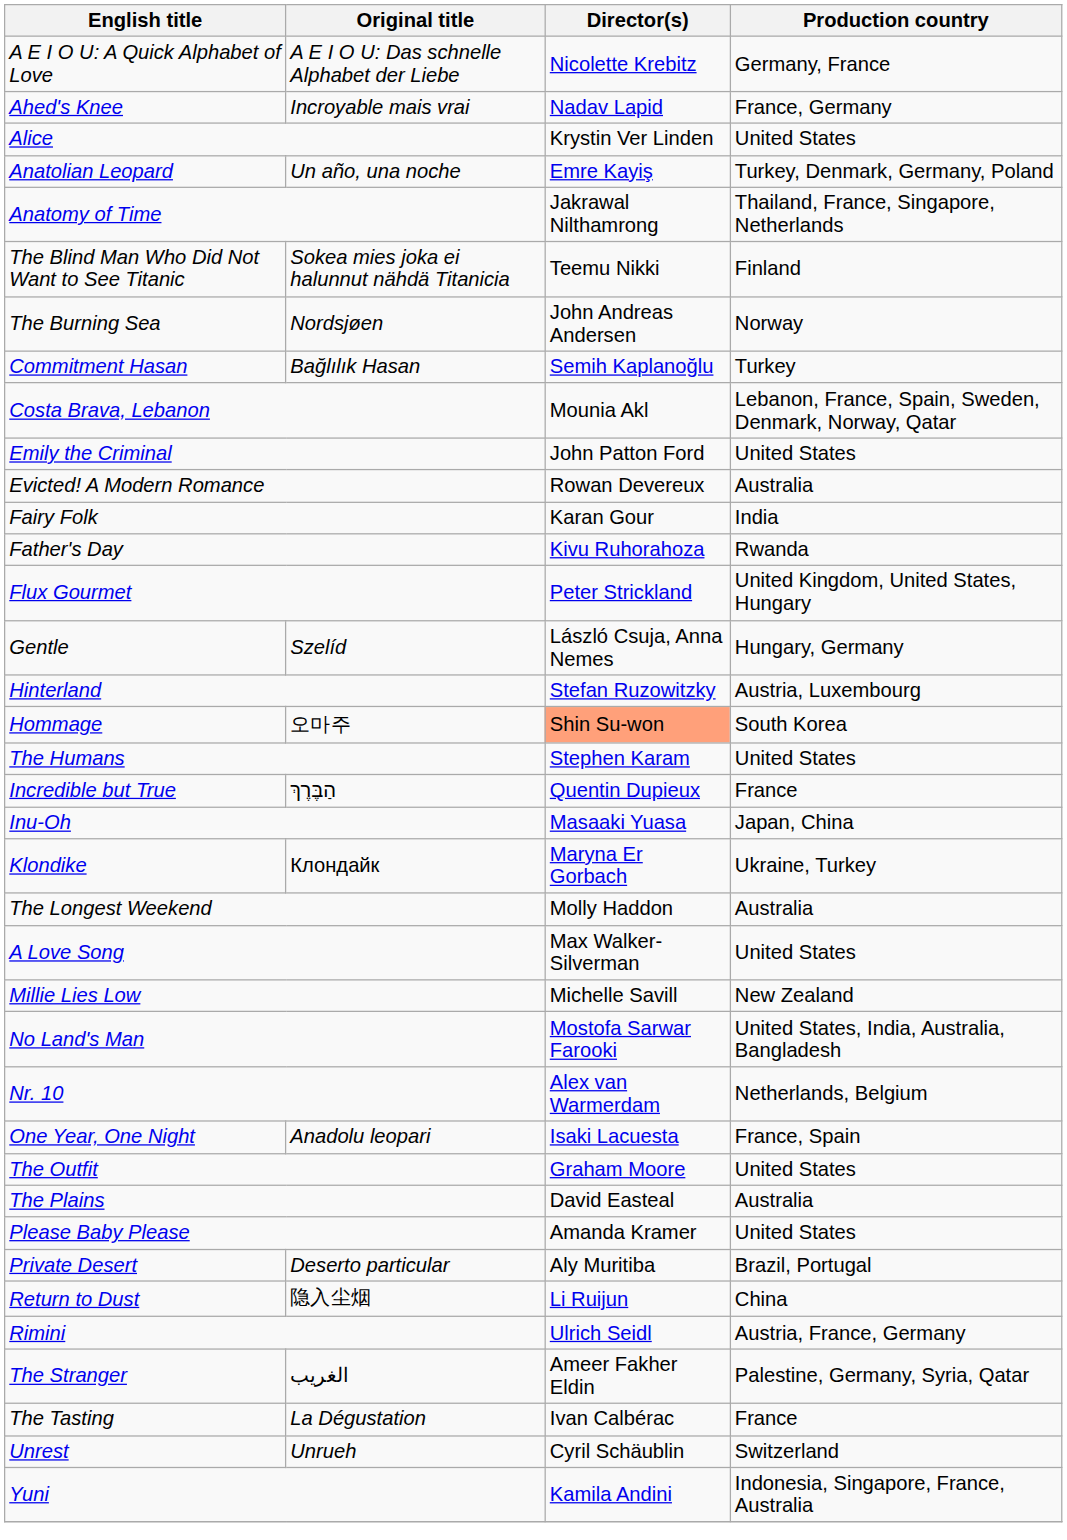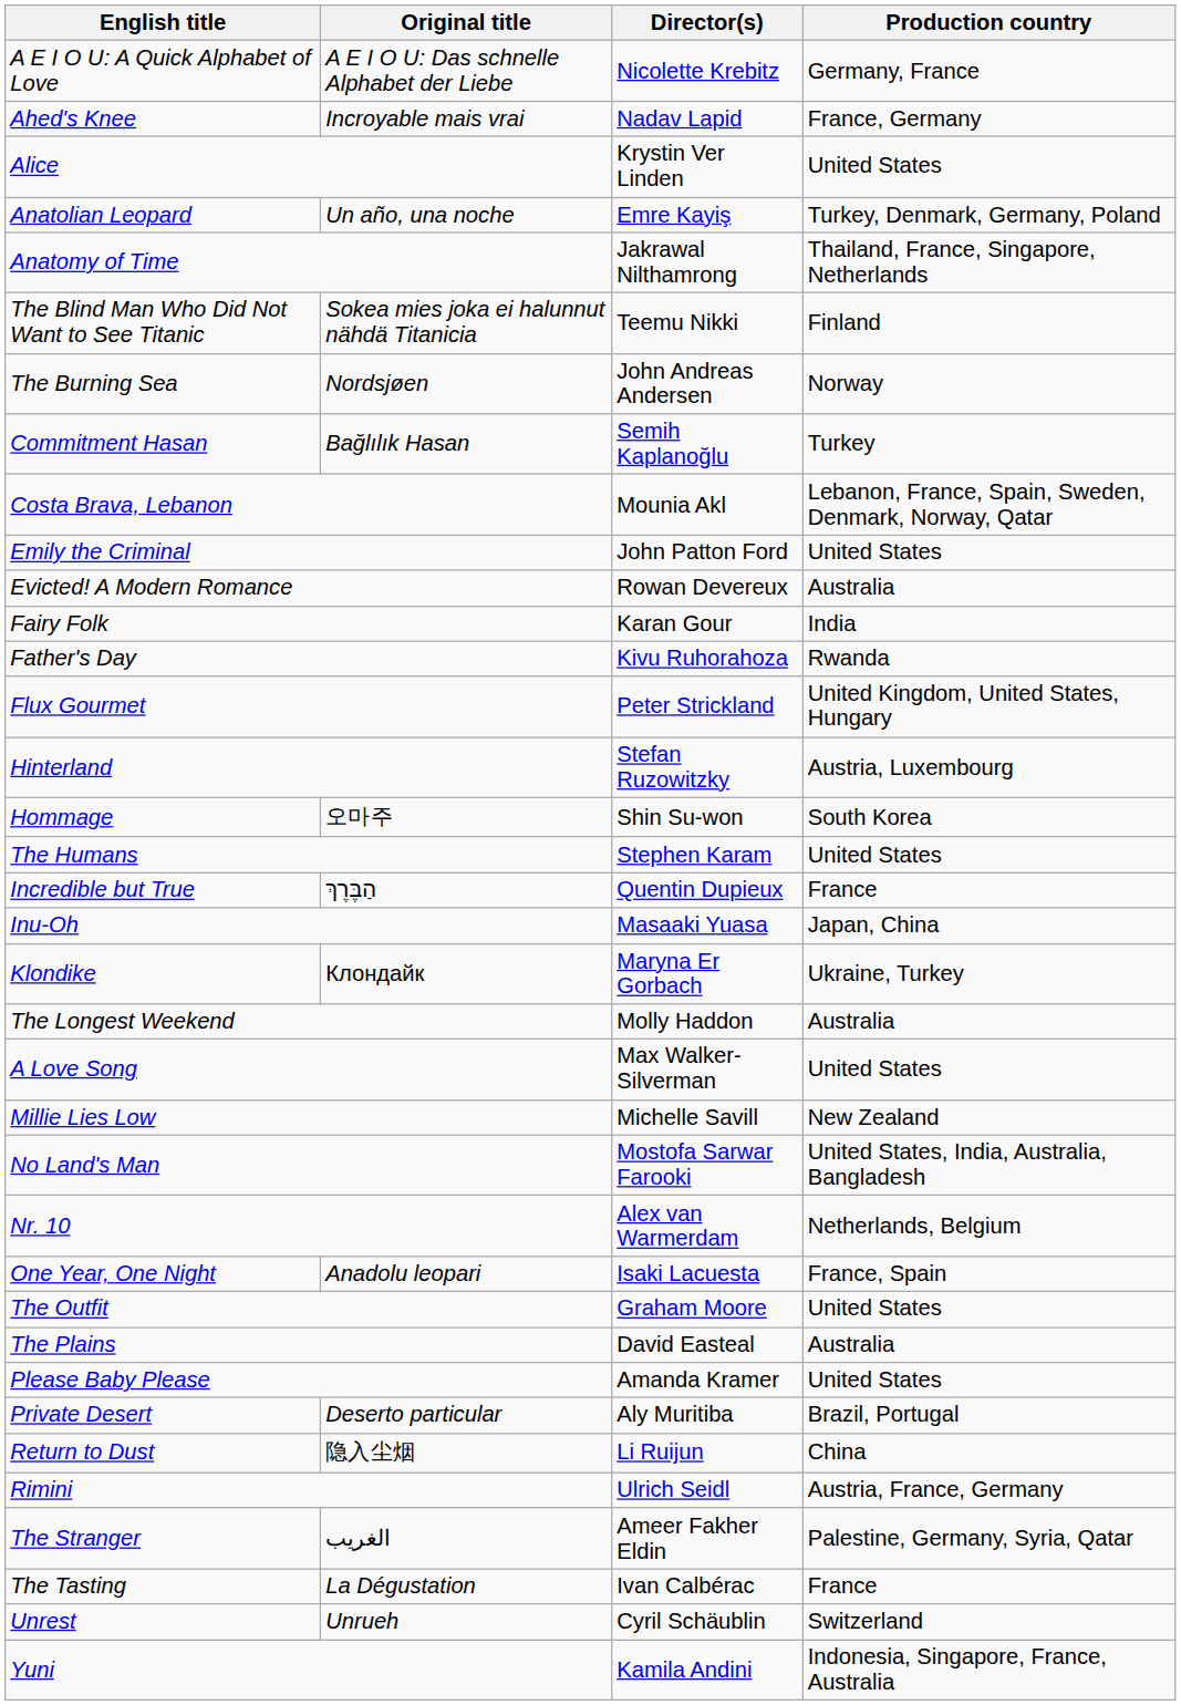- row: Gentle | Szelíd | László Csuja, Anna Nemes | Hungary, Germany
Hommage | Director(s): lightsalmon background -> no background
